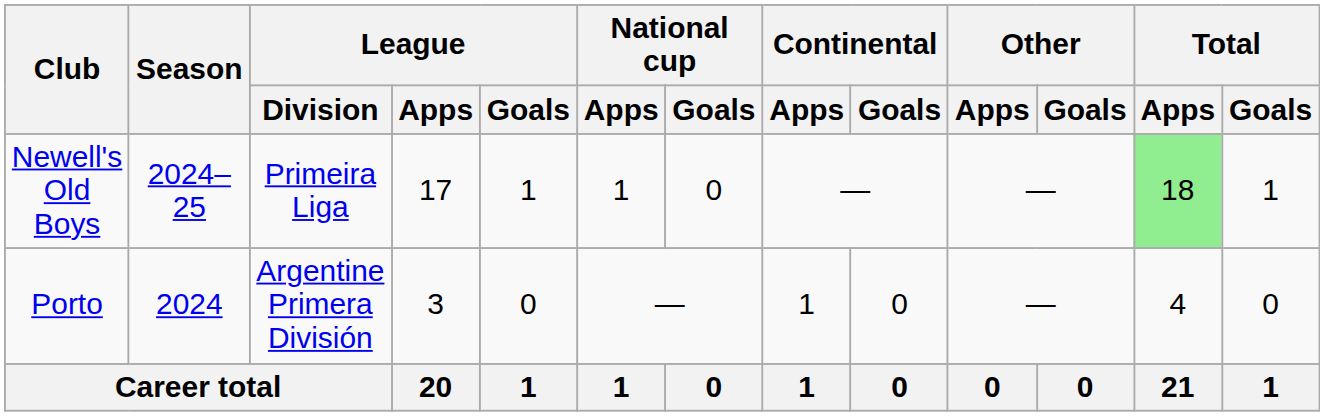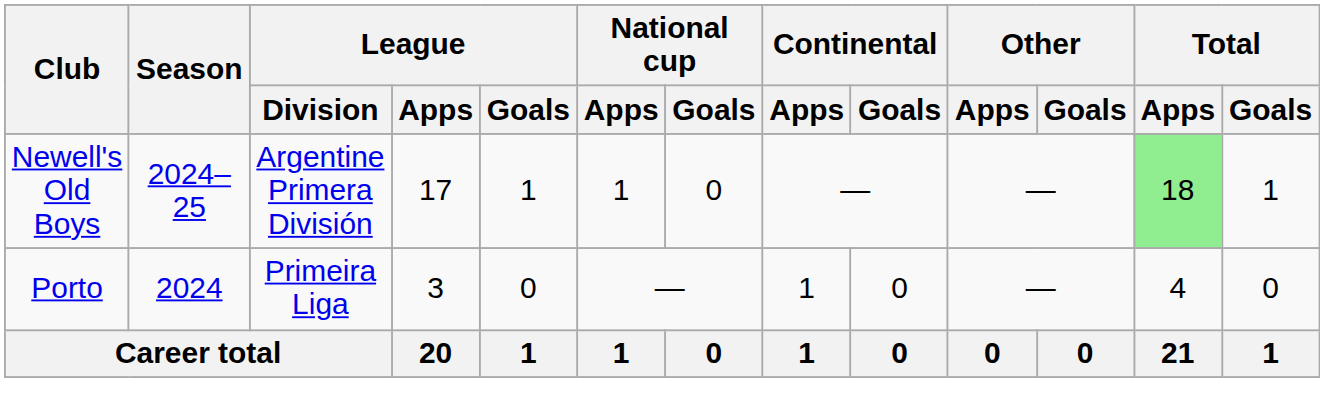Newell's Old Boys | League / Division: Primeira Liga -> Argentine Primera División
Porto | League / Division: Argentine Primera División -> Primeira Liga
